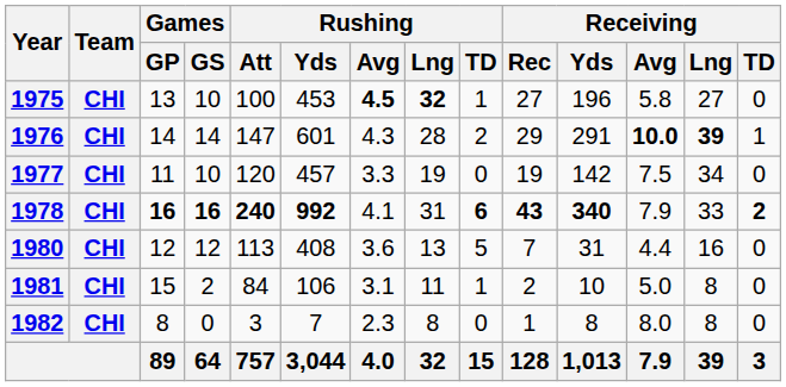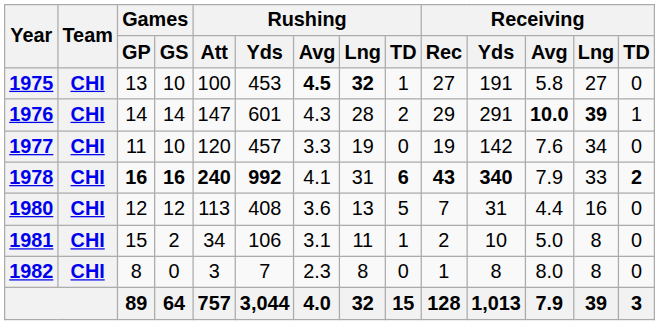1975 | Receiving / Yds: 196 -> 191
1977 | Receiving / Avg: 7.5 -> 7.6
1981 | Rushing / Att: 84 -> 34
